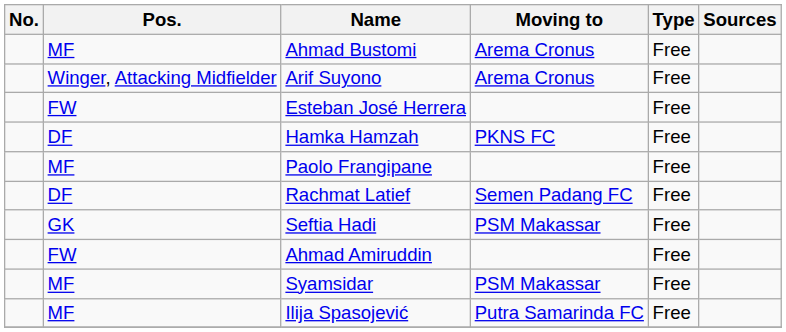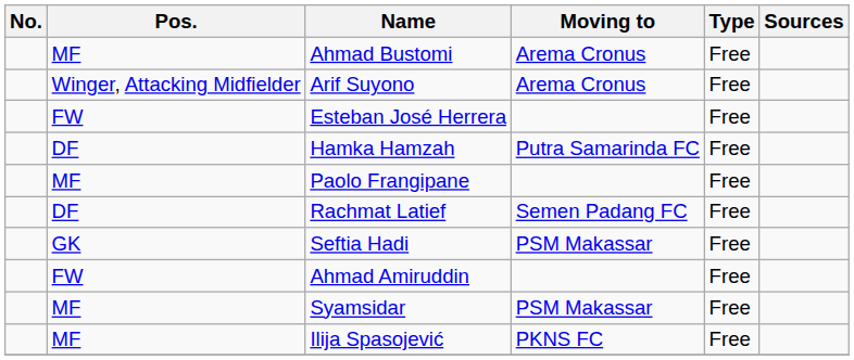Hamka Hamzah | Moving to: PKNS FC -> Putra Samarinda FC
Ilija Spasojević | Moving to: Putra Samarinda FC -> PKNS FC
